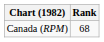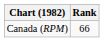Canada (RPM) | Rank: 68 -> 66
